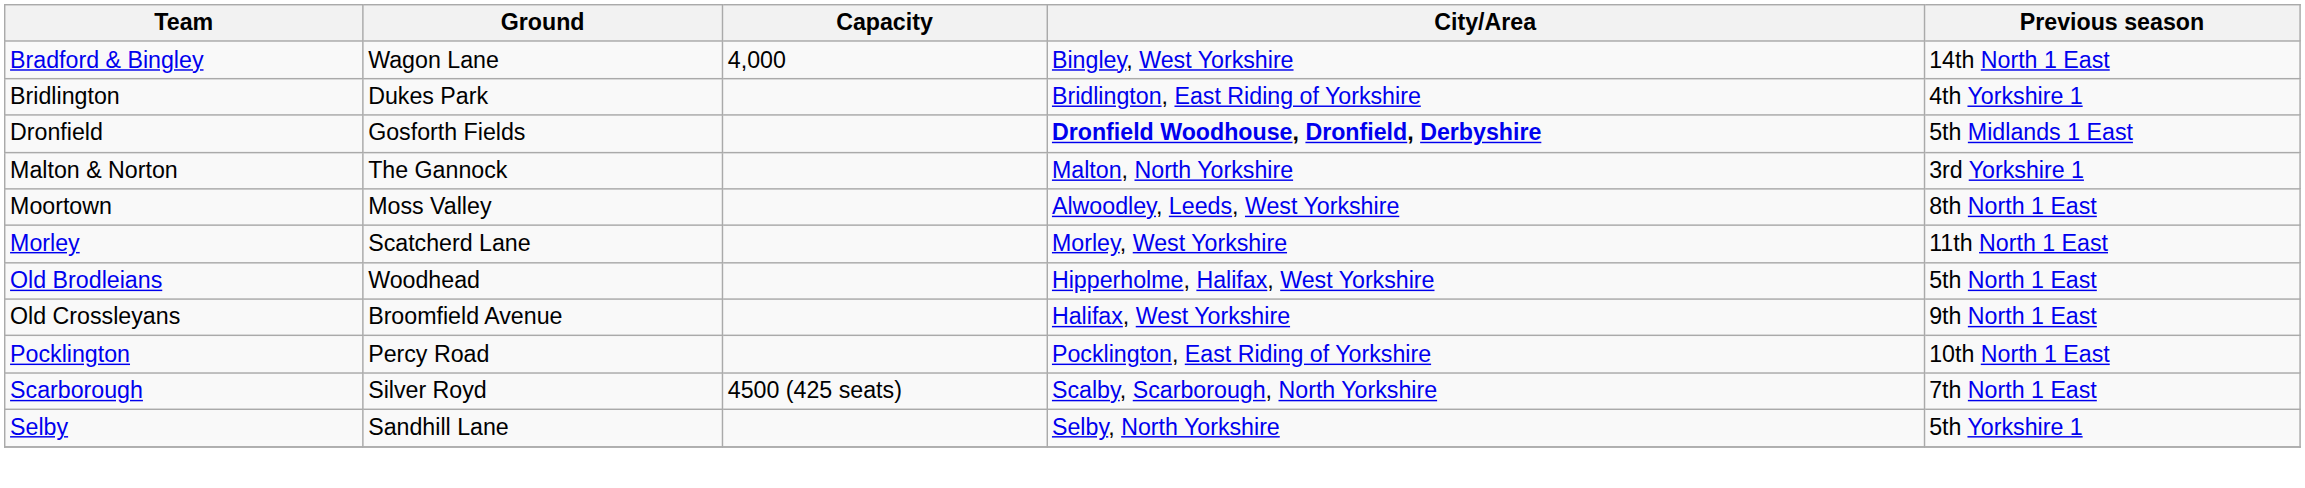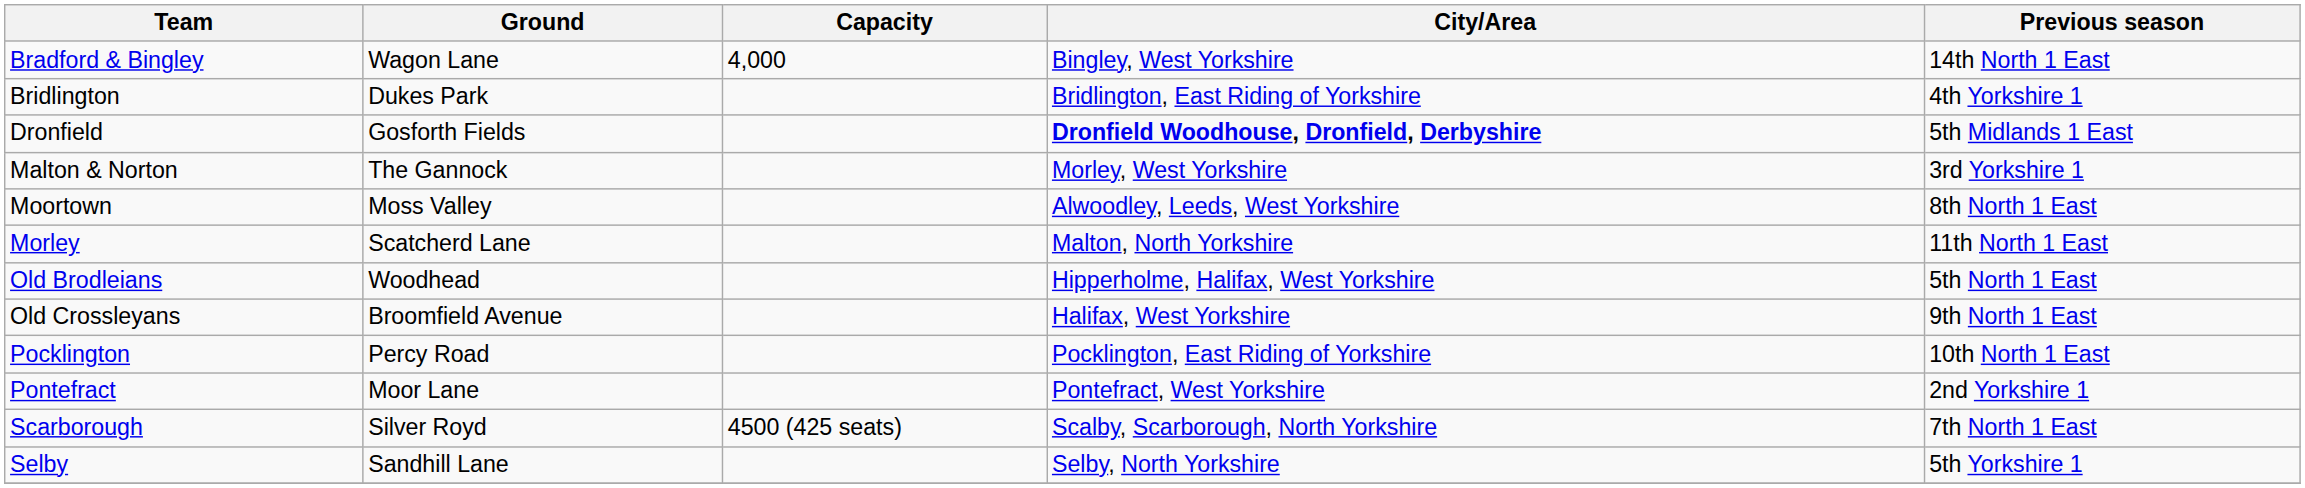Malton & Norton | City/Area: Malton, North Yorkshire -> Morley, West Yorkshire
Morley | City/Area: Morley, West Yorkshire -> Malton, North Yorkshire
+ row: Pontefract | Moor Lane | Pontefract, West Yorkshire | 2nd Yorkshire 1
